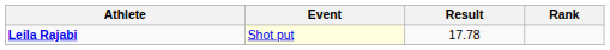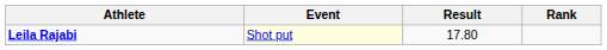Leila Rajabi | Result: 17.78 -> 17.80
